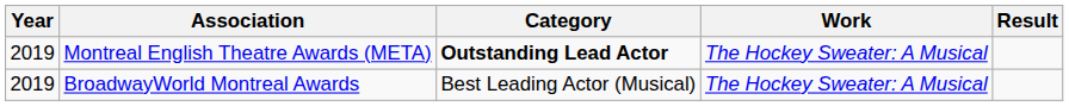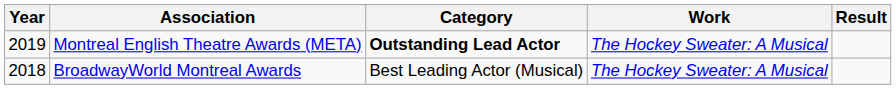BroadwayWorld Montreal Awards | Year: 2019 -> 2018
